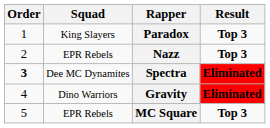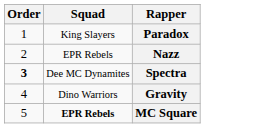- column: Result | Top 3 | Top 3 | Eliminated | Eliminated | Top 3
MC Square | Squad: normal -> bold
